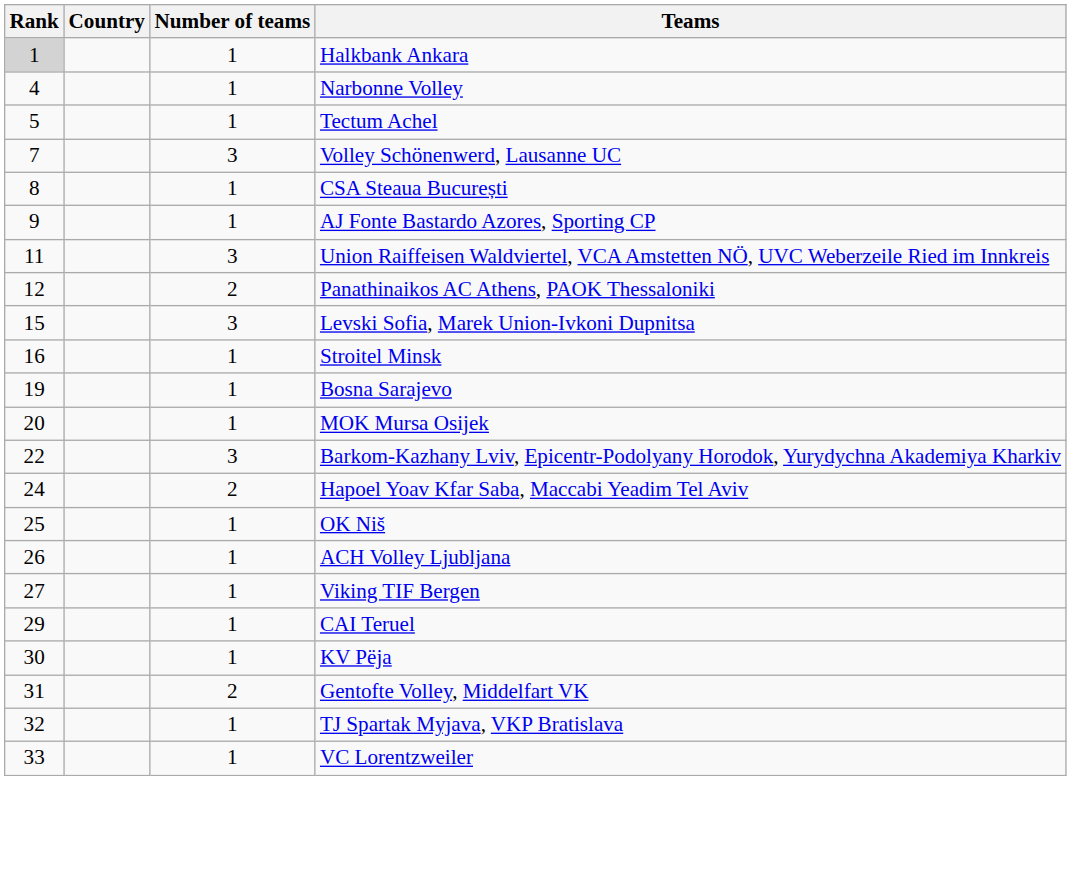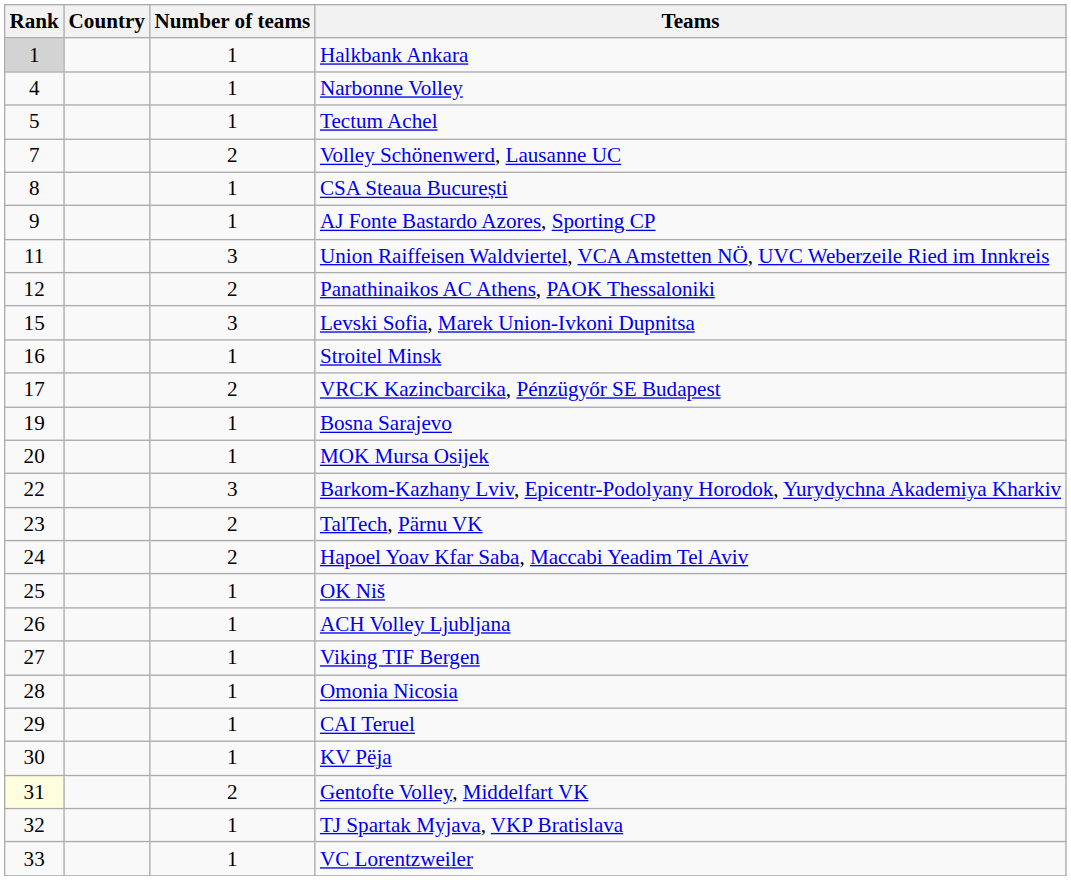Volley Schönenwerd, Lausanne UC | Number of teams: 3 -> 2
+ row: 17 | 2 | VRCK Kazincbarcika, Pénzügyőr SE Budapest
+ row: 23 | 2 | TalTech, Pärnu VK
+ row: 28 | 1 | Omonia Nicosia
Gentofte Volley, Middelfart VK | Rank: no background -> lightyellow background
